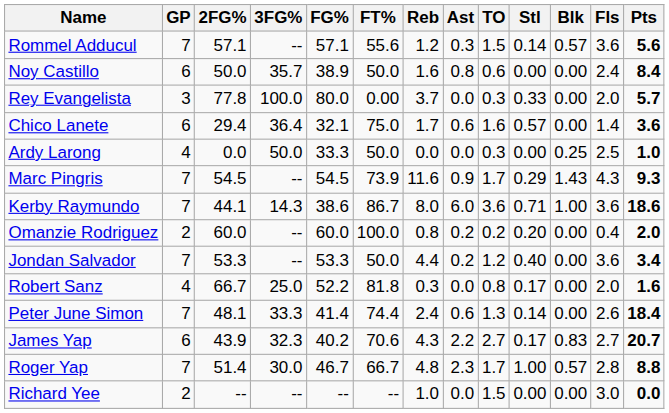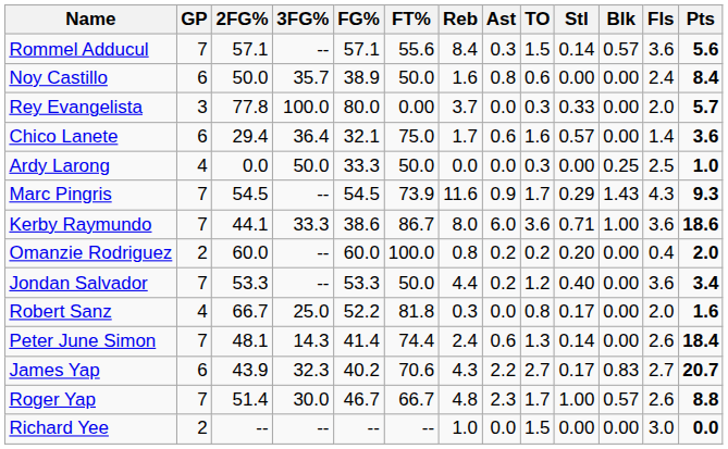Rommel Adducul | Reb: 1.2 -> 8.4
Kerby Raymundo | 3FG%: 14.3 -> 33.3
Peter June Simon | 3FG%: 33.3 -> 14.3
Roger Yap | Fls: 2.8 -> 2.6
